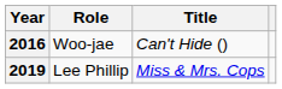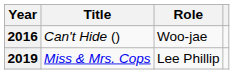columns swapped: Title <-> Role
